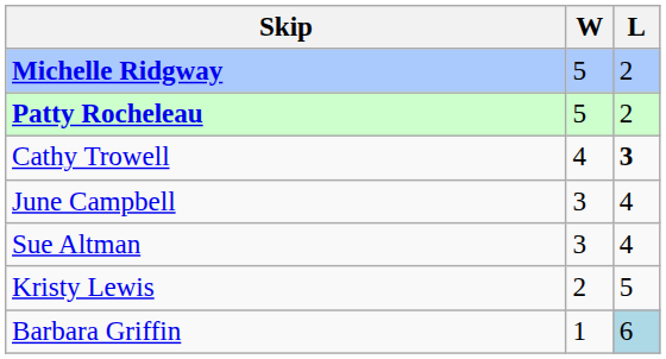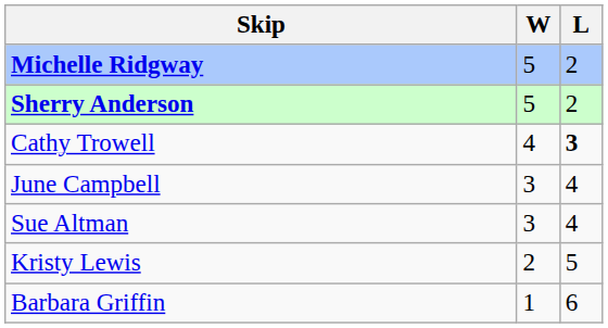- row: Patty Rocheleau | 5 | 2
+ row: Sherry Anderson | 5 | 2
Barbara Griffin | L: lightblue background -> no background
